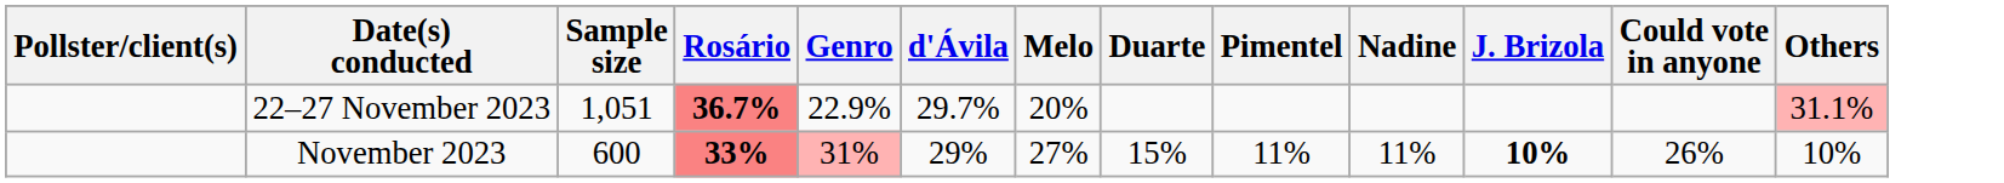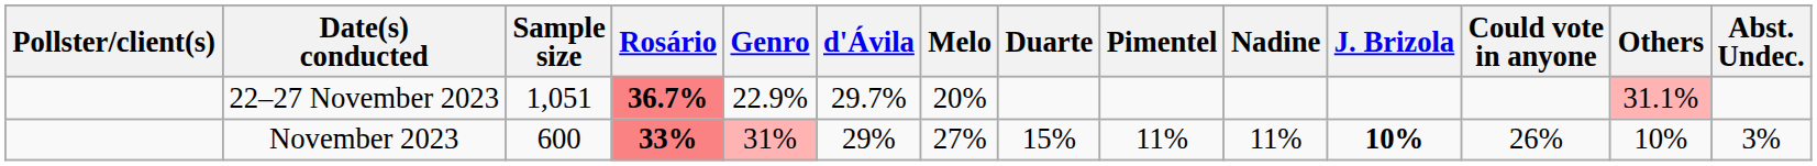+ column: Abst. Undec. | 3%
